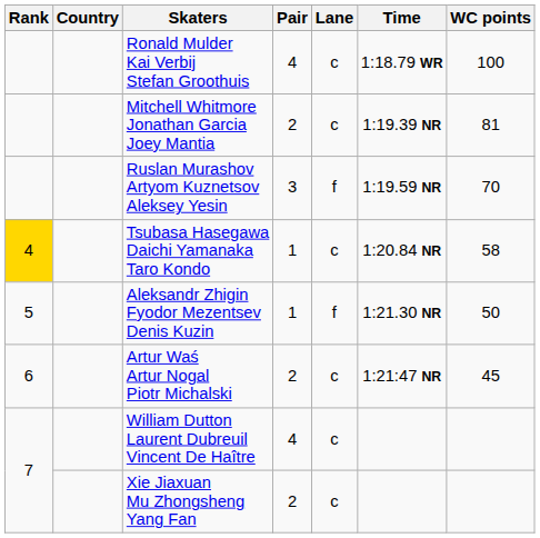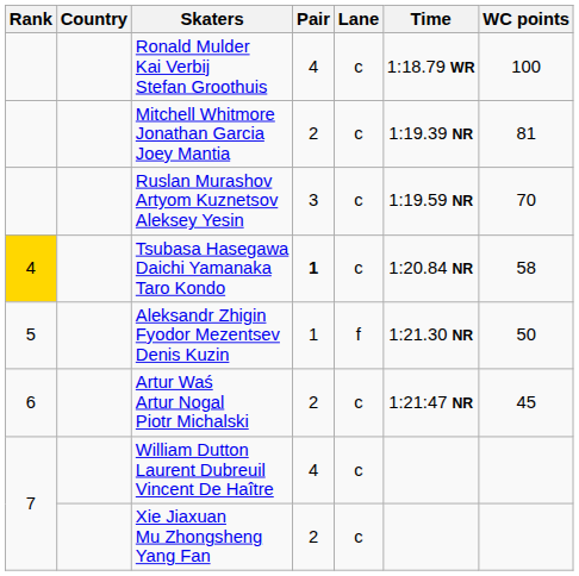Ruslan Murashov Artyom Kuznetsov Aleksey Yesin | Lane: f -> c
Tsubasa Hasegawa Daichi Yamanaka Taro Kondo | Pair: normal -> bold
